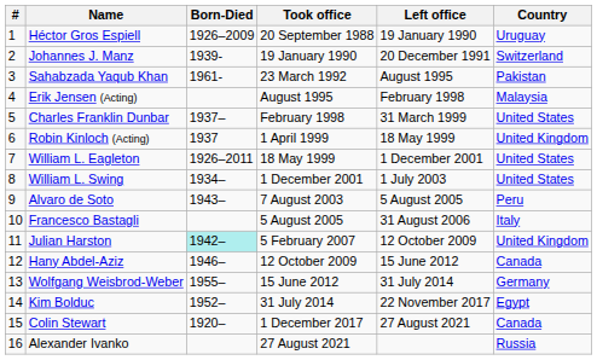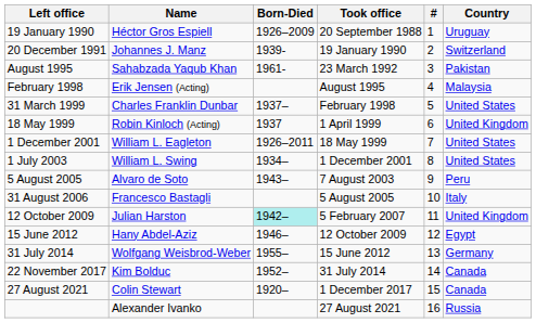columns swapped: # <-> Left office
Hany Abdel-Aziz | Country: Canada -> Egypt
Kim Bolduc | Country: Egypt -> Canada
